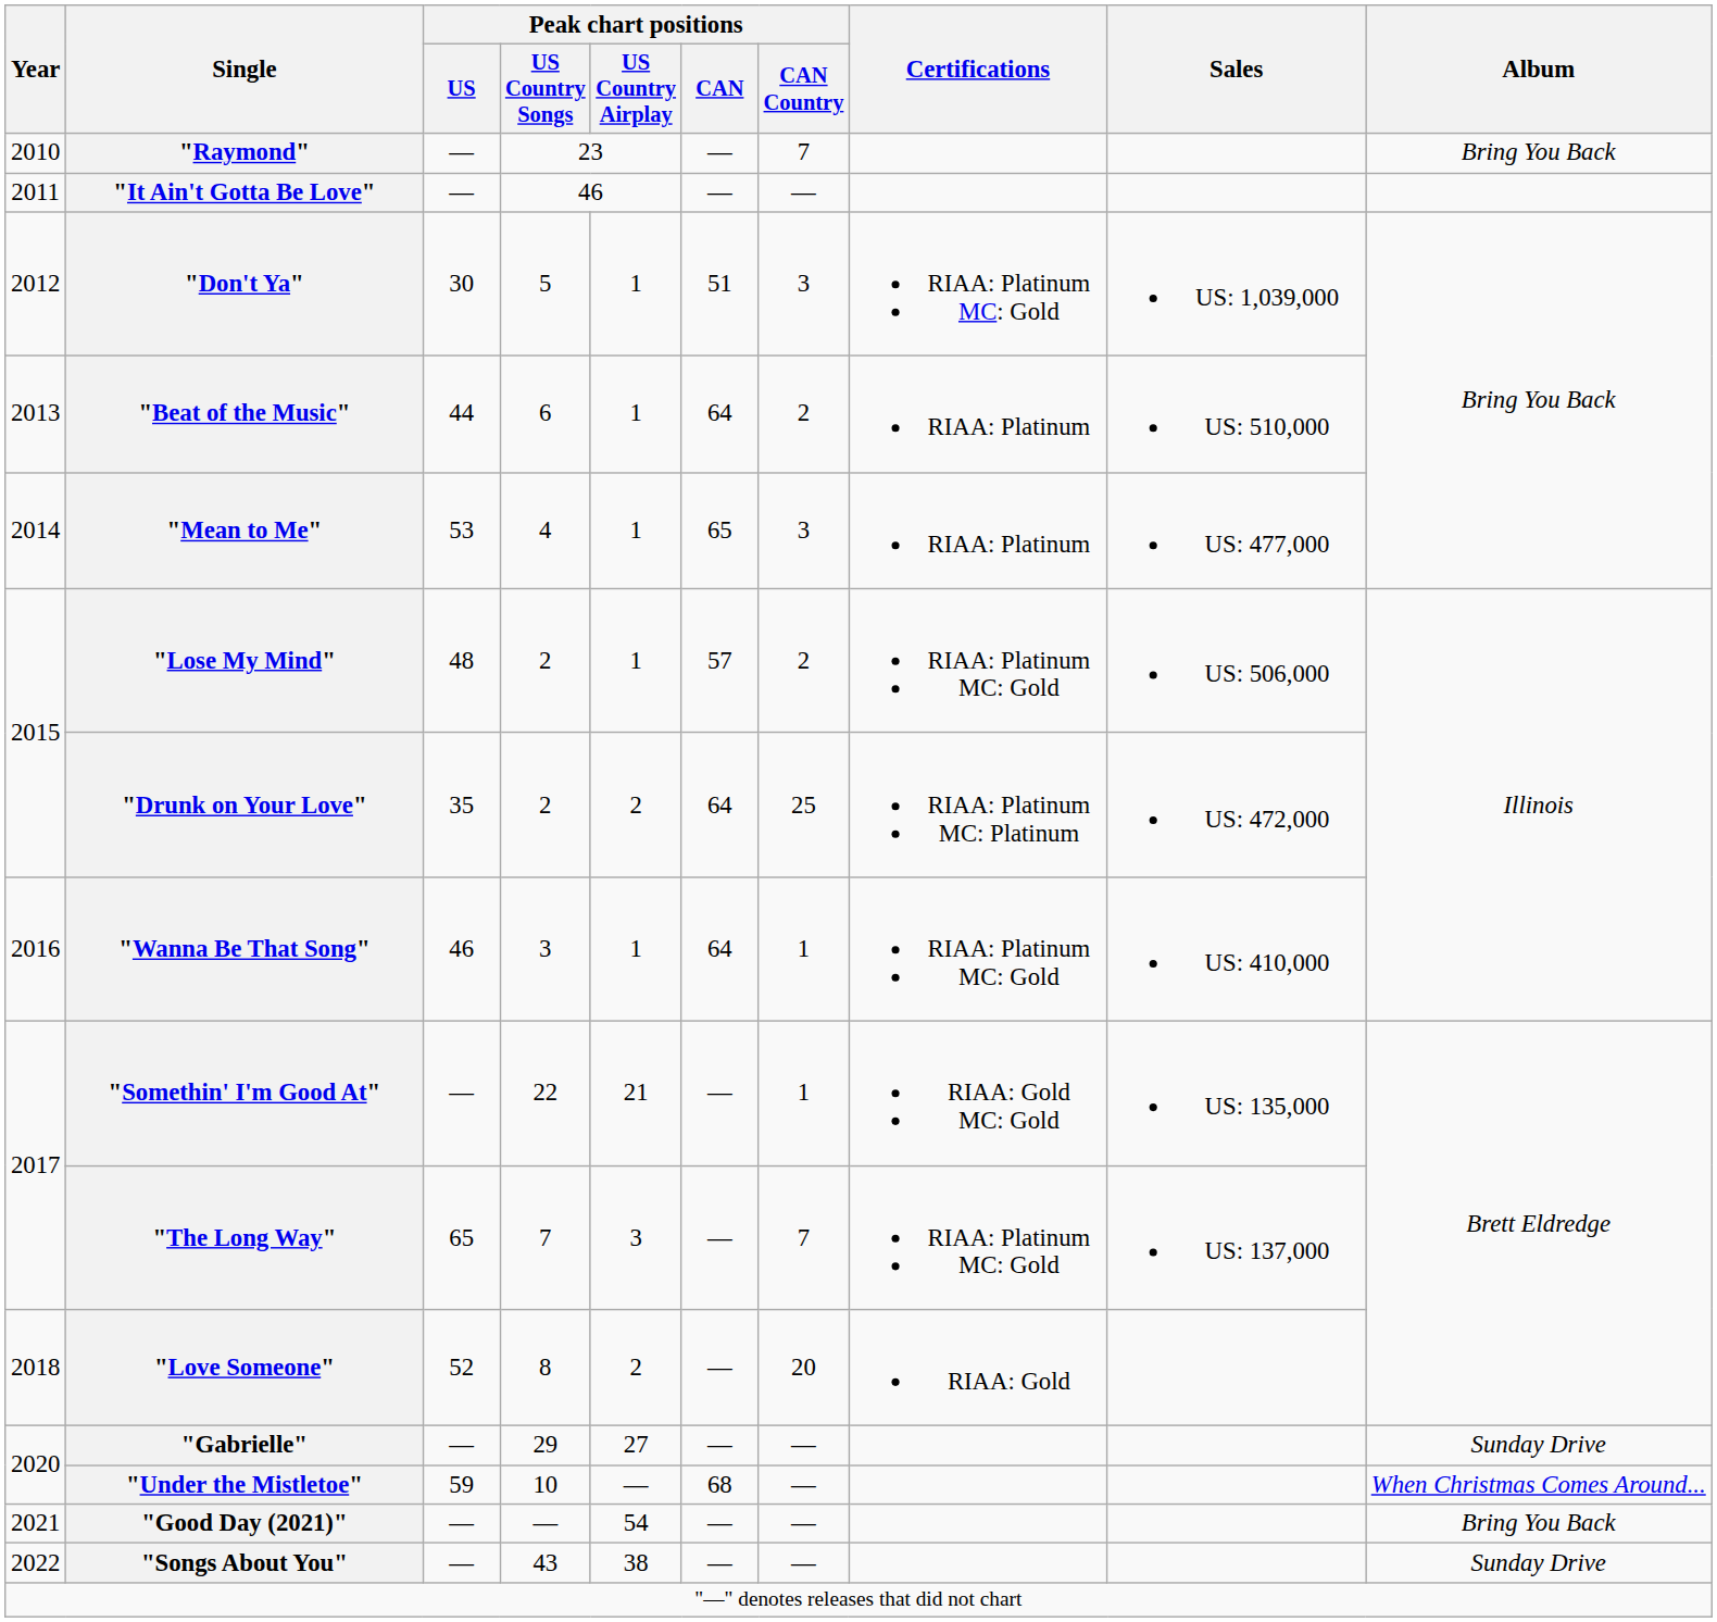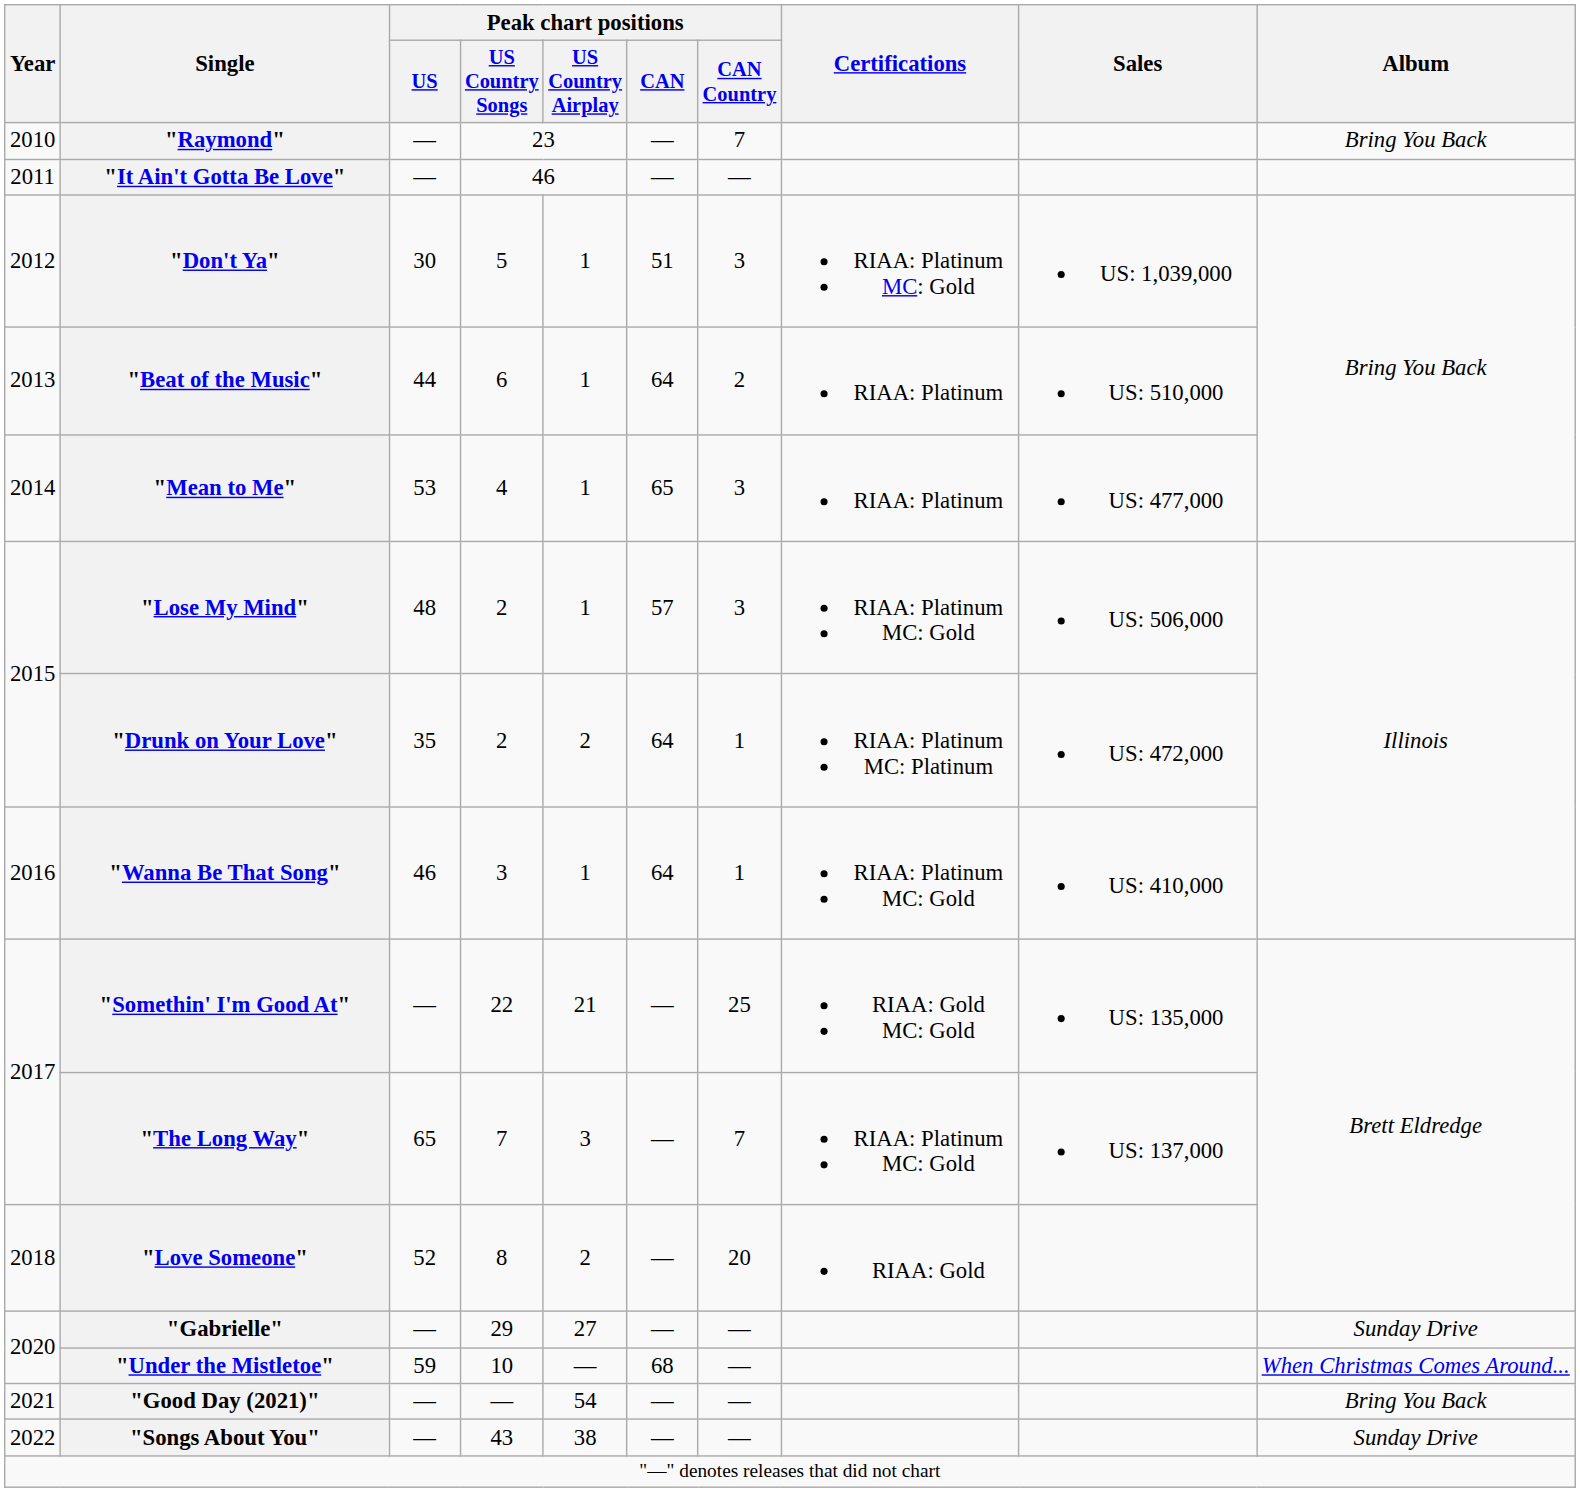"Lose My Mind" | Peak chart positions / CAN Country: 2 -> 3
"Drunk on Your Love" | Peak chart positions / CAN Country: 25 -> 1
"Somethin' I'm Good At" | Peak chart positions / CAN Country: 1 -> 25
